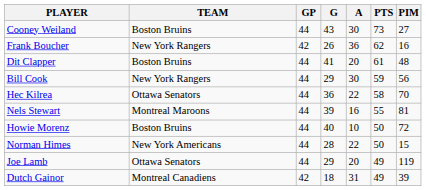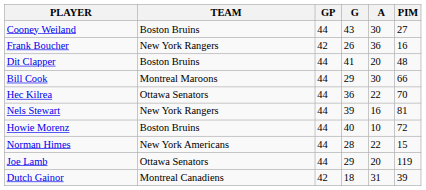- column: PTS | 73 | 62 | 61 | 59 | 58 | 55 | 50 | 50 | 49 | 49
Bill Cook | TEAM: New York Rangers -> Montreal Maroons
Bill Cook | PIM: 56 -> 66
Nels Stewart | TEAM: Montreal Maroons -> New York Rangers
